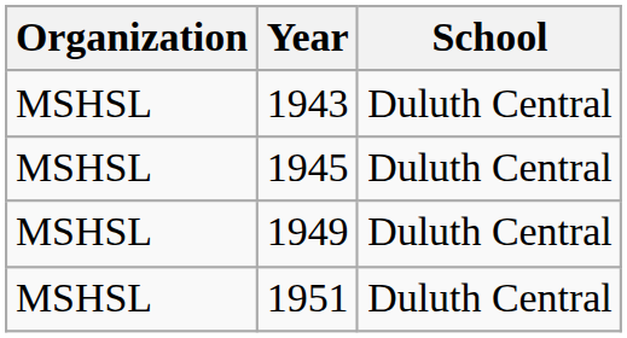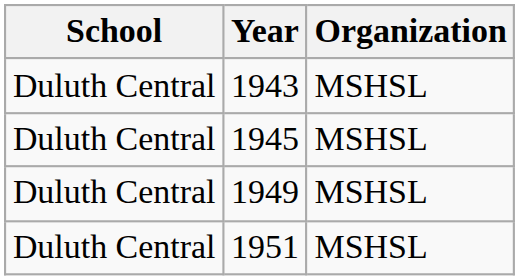columns swapped: School <-> Organization
